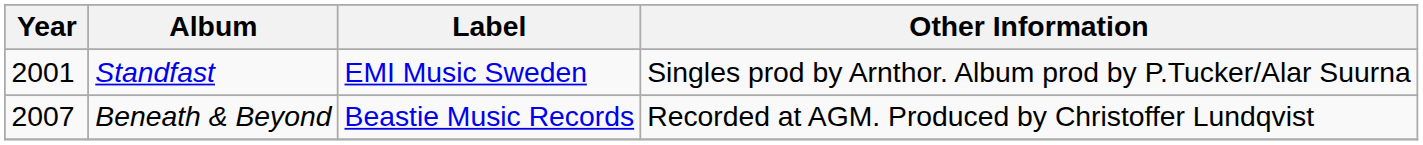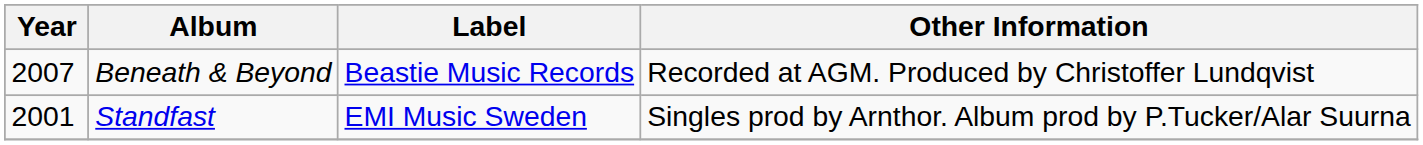rows swapped: Standfast <-> Beneath & Beyond
